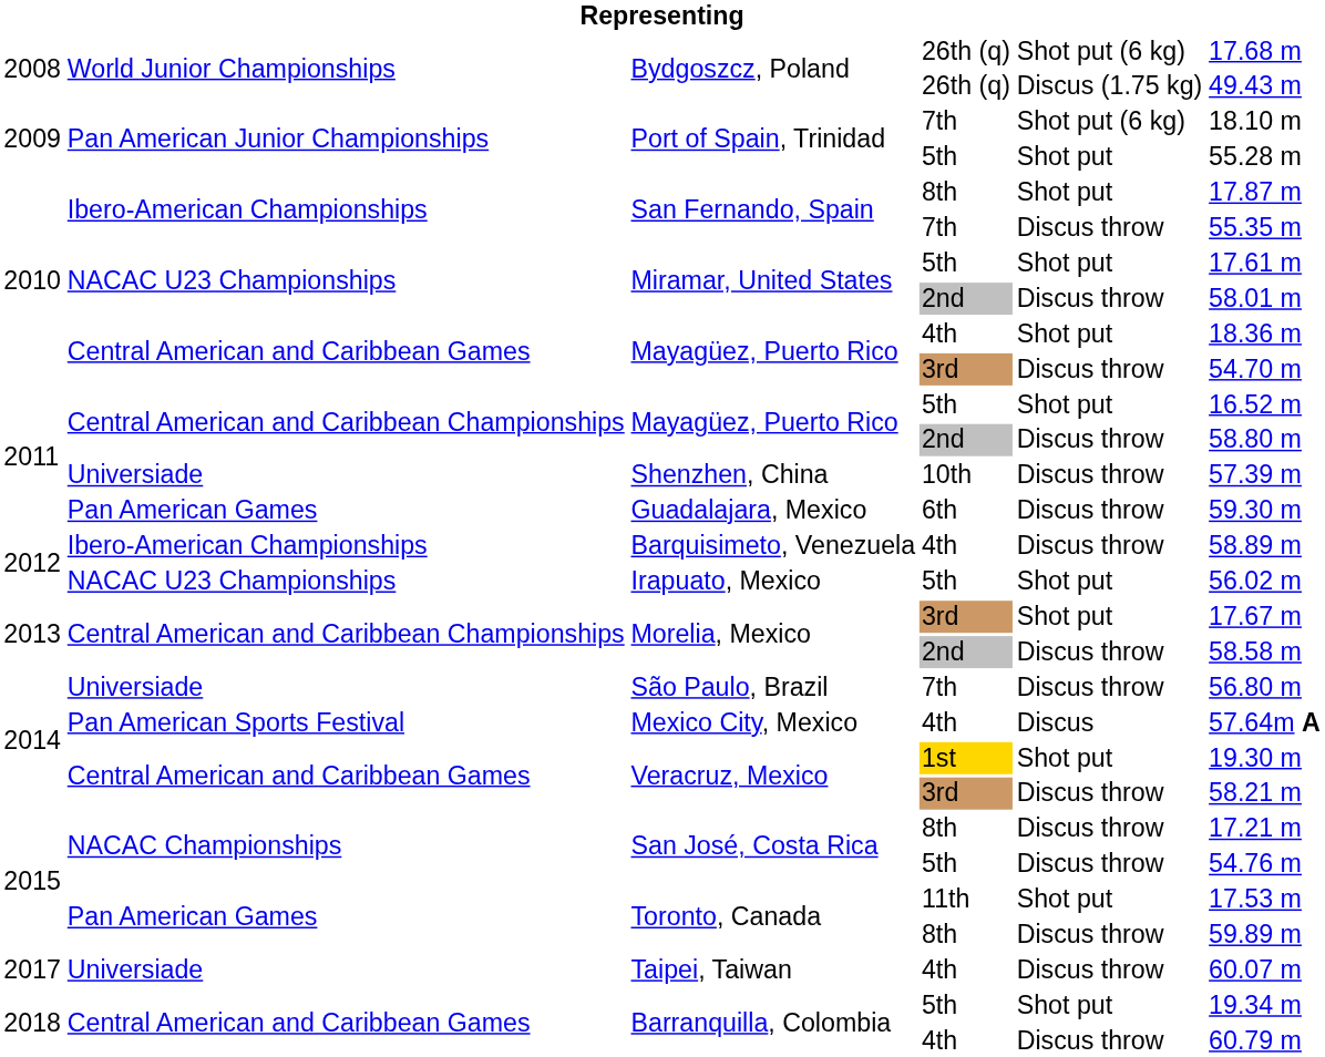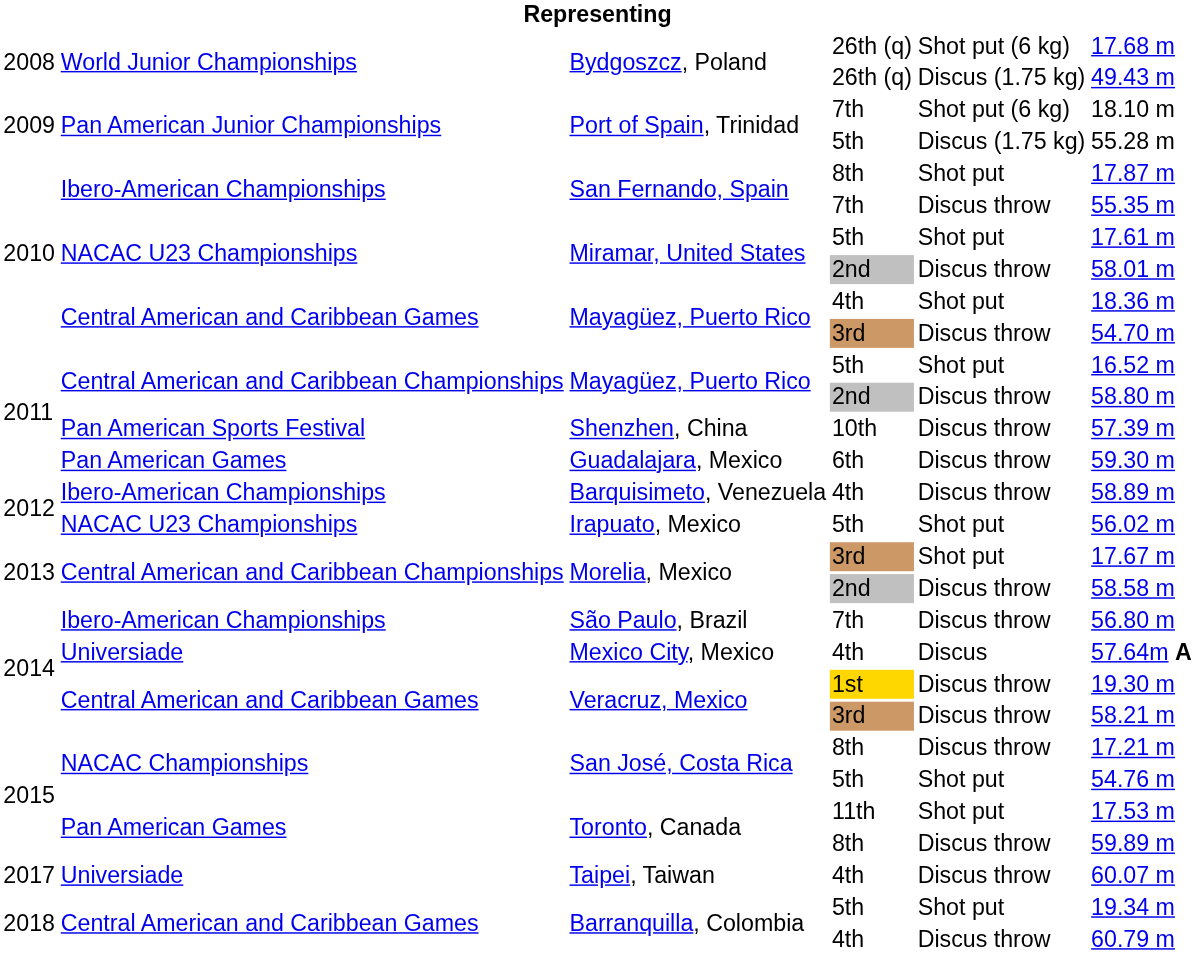Port of Spain, Trinidad / 5th | column 5: Shot put -> Discus (1.75 kg)
Shenzhen, China | column 2: Universiade -> Pan American Sports Festival
São Paulo, Brazil | column 2: Universiade -> Ibero-American Championships
Mexico City, Mexico | column 2: Pan American Sports Festival -> Universiade
Veracruz, Mexico / 1st | column 5: Shot put -> Discus throw
San José, Costa Rica / 5th | column 5: Discus throw -> Shot put
